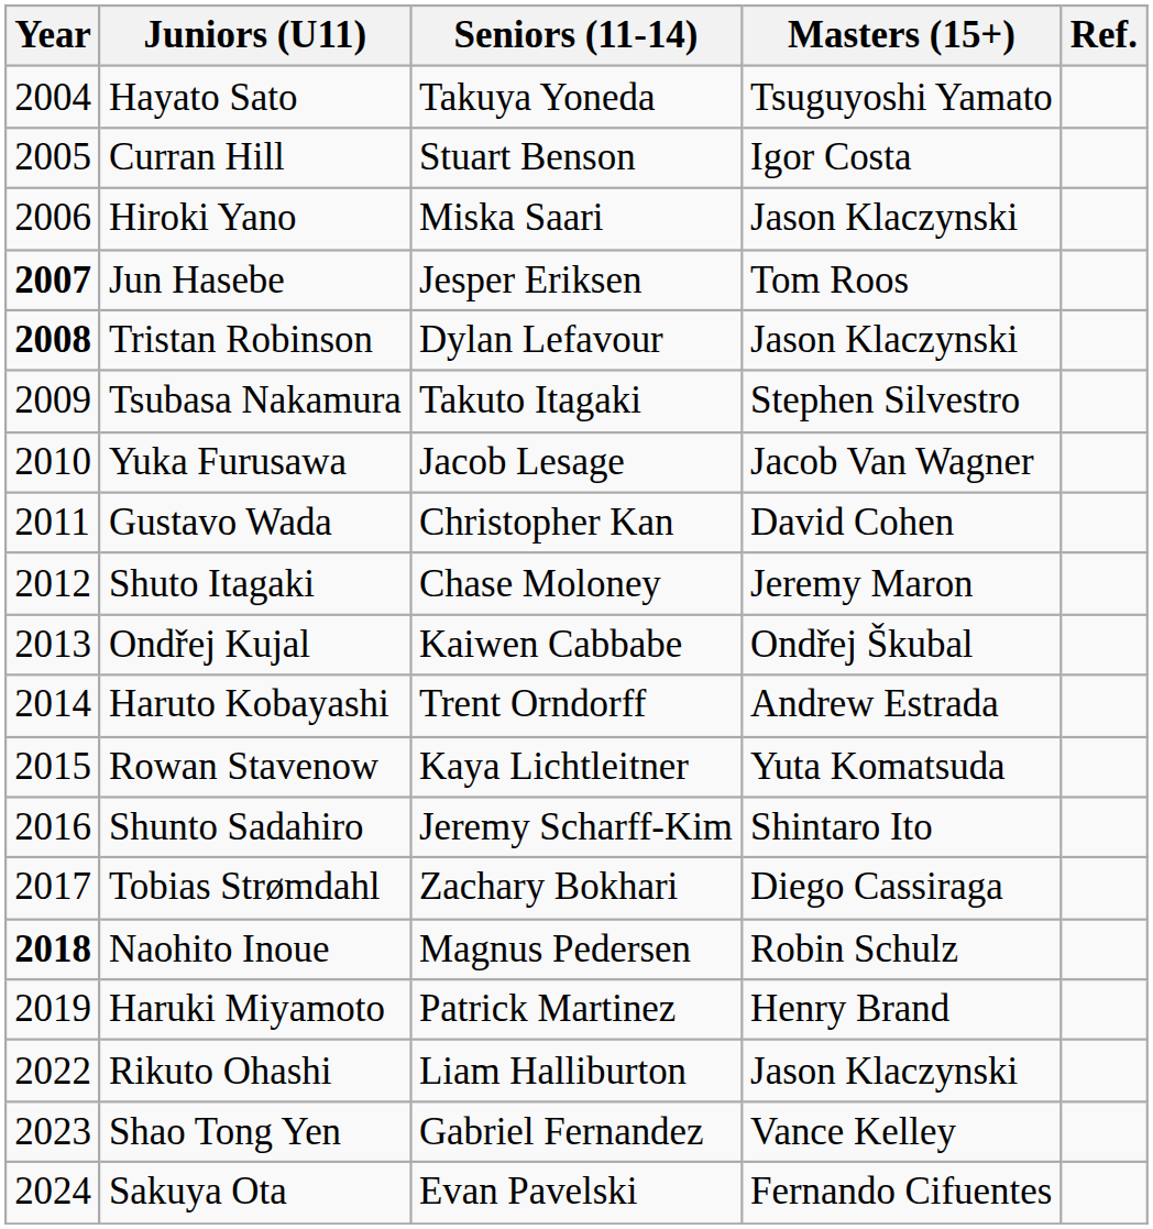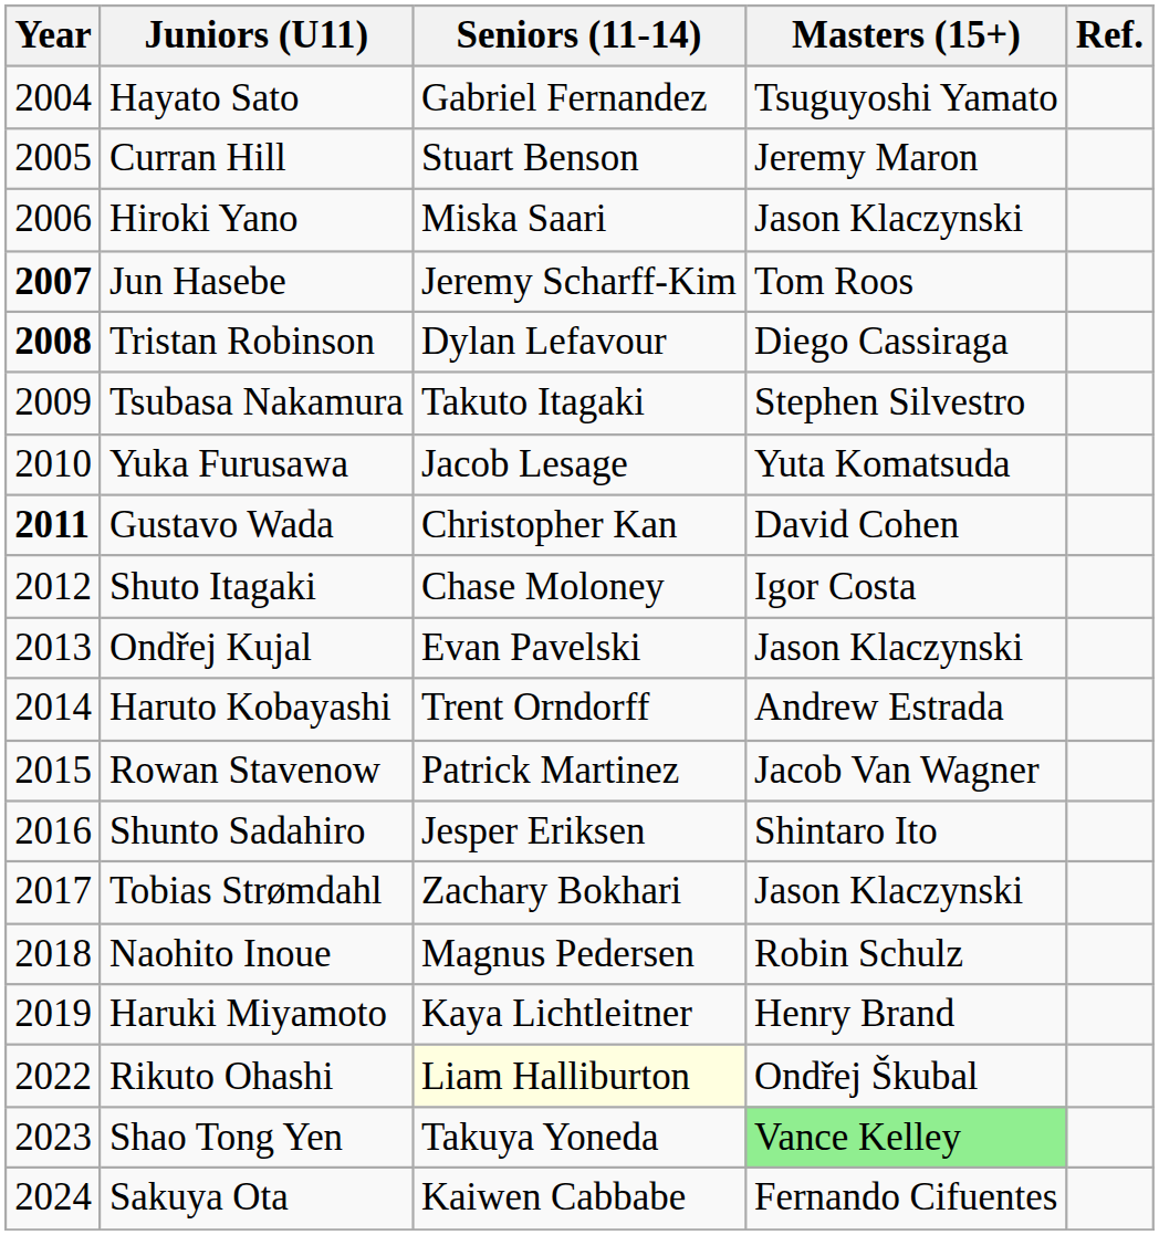Hayato Sato | Seniors (11-14): Takuya Yoneda -> Gabriel Fernandez
Curran Hill | Masters (15+): Igor Costa -> Jeremy Maron
Jun Hasebe | Seniors (11-14): Jesper Eriksen -> Jeremy Scharff-Kim
Tristan Robinson | Masters (15+): Jason Klaczynski -> Diego Cassiraga
Yuka Furusawa | Masters (15+): Jacob Van Wagner -> Yuta Komatsuda
Gustavo Wada | Year: normal -> bold
Shuto Itagaki | Masters (15+): Jeremy Maron -> Igor Costa
Ondřej Kujal | Seniors (11-14): Kaiwen Cabbabe -> Evan Pavelski
Ondřej Kujal | Masters (15+): Ondřej Škubal -> Jason Klaczynski
Rowan Stavenow | Seniors (11-14): Kaya Lichtleitner -> Patrick Martinez
Rowan Stavenow | Masters (15+): Yuta Komatsuda -> Jacob Van Wagner
Shunto Sadahiro | Seniors (11-14): Jeremy Scharff-Kim -> Jesper Eriksen
Tobias Strømdahl | Masters (15+): Diego Cassiraga -> Jason Klaczynski
Naohito Inoue | Year: bold -> normal
Haruki Miyamoto | Seniors (11-14): Patrick Martinez -> Kaya Lichtleitner
Rikuto Ohashi | Seniors (11-14): no background -> lightyellow background
Rikuto Ohashi | Masters (15+): Jason Klaczynski -> Ondřej Škubal
Shao Tong Yen | Seniors (11-14): Gabriel Fernandez -> Takuya Yoneda
Shao Tong Yen | Masters (15+): no background -> lightgreen background
Sakuya Ota | Seniors (11-14): Evan Pavelski -> Kaiwen Cabbabe
